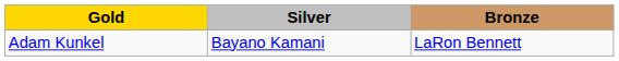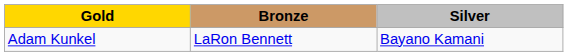columns swapped: Silver <-> Bronze
